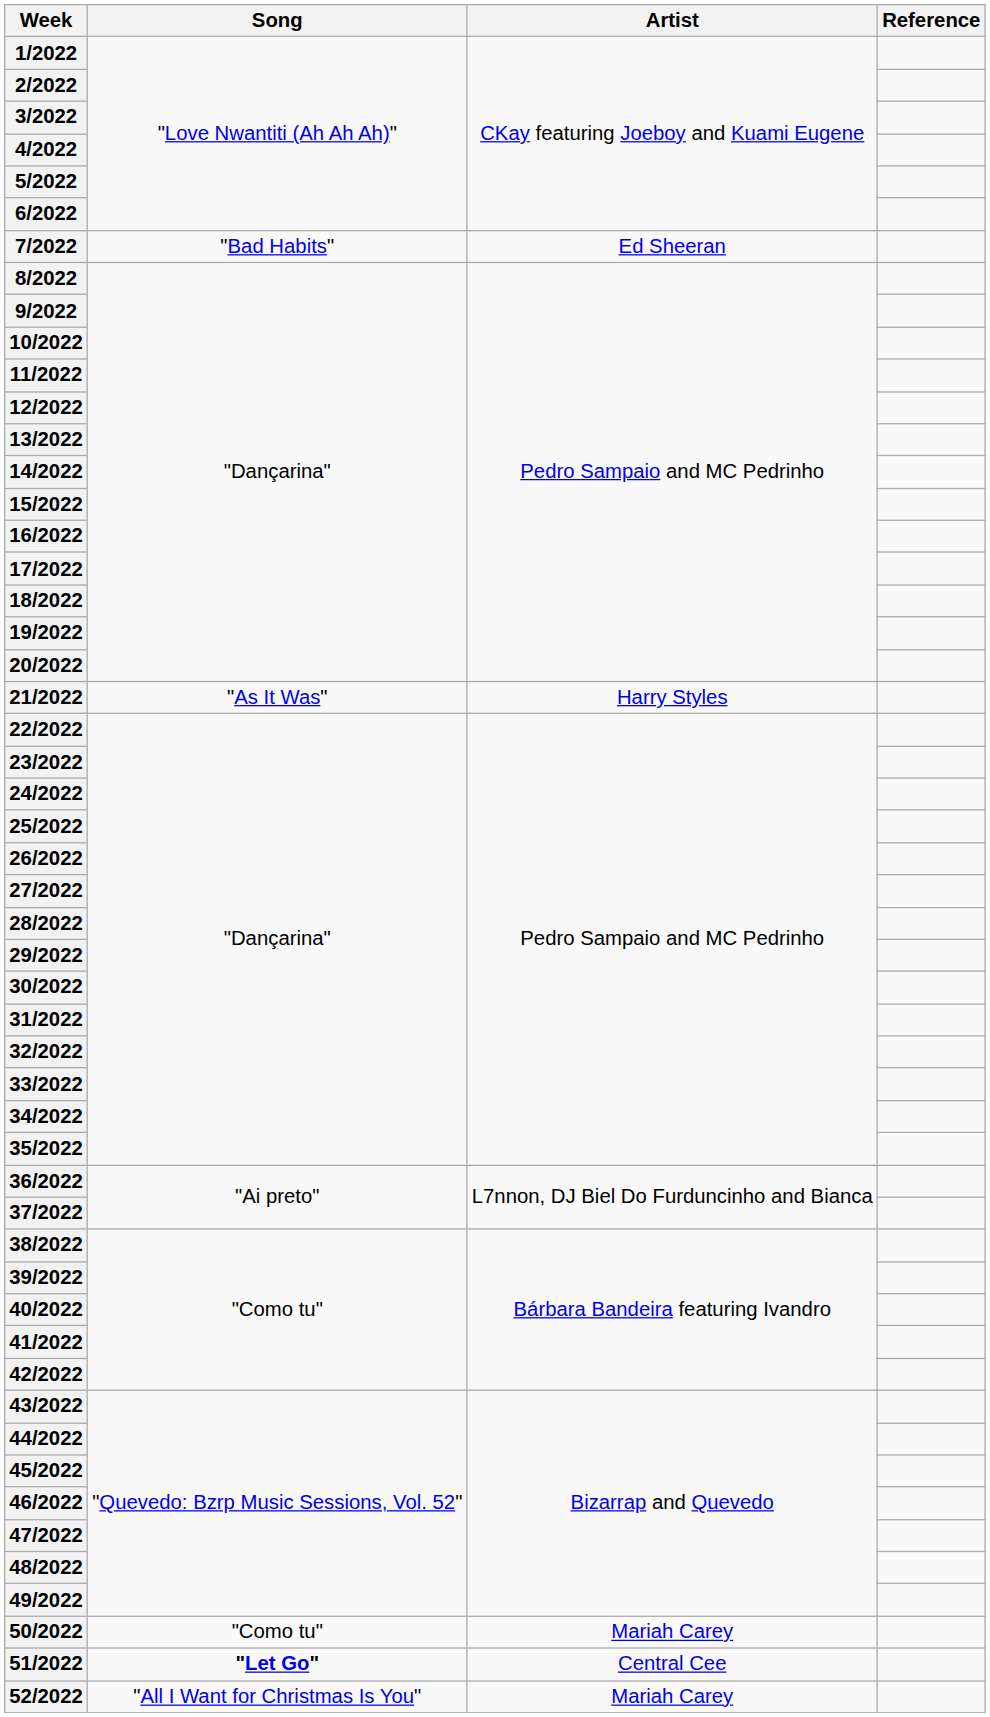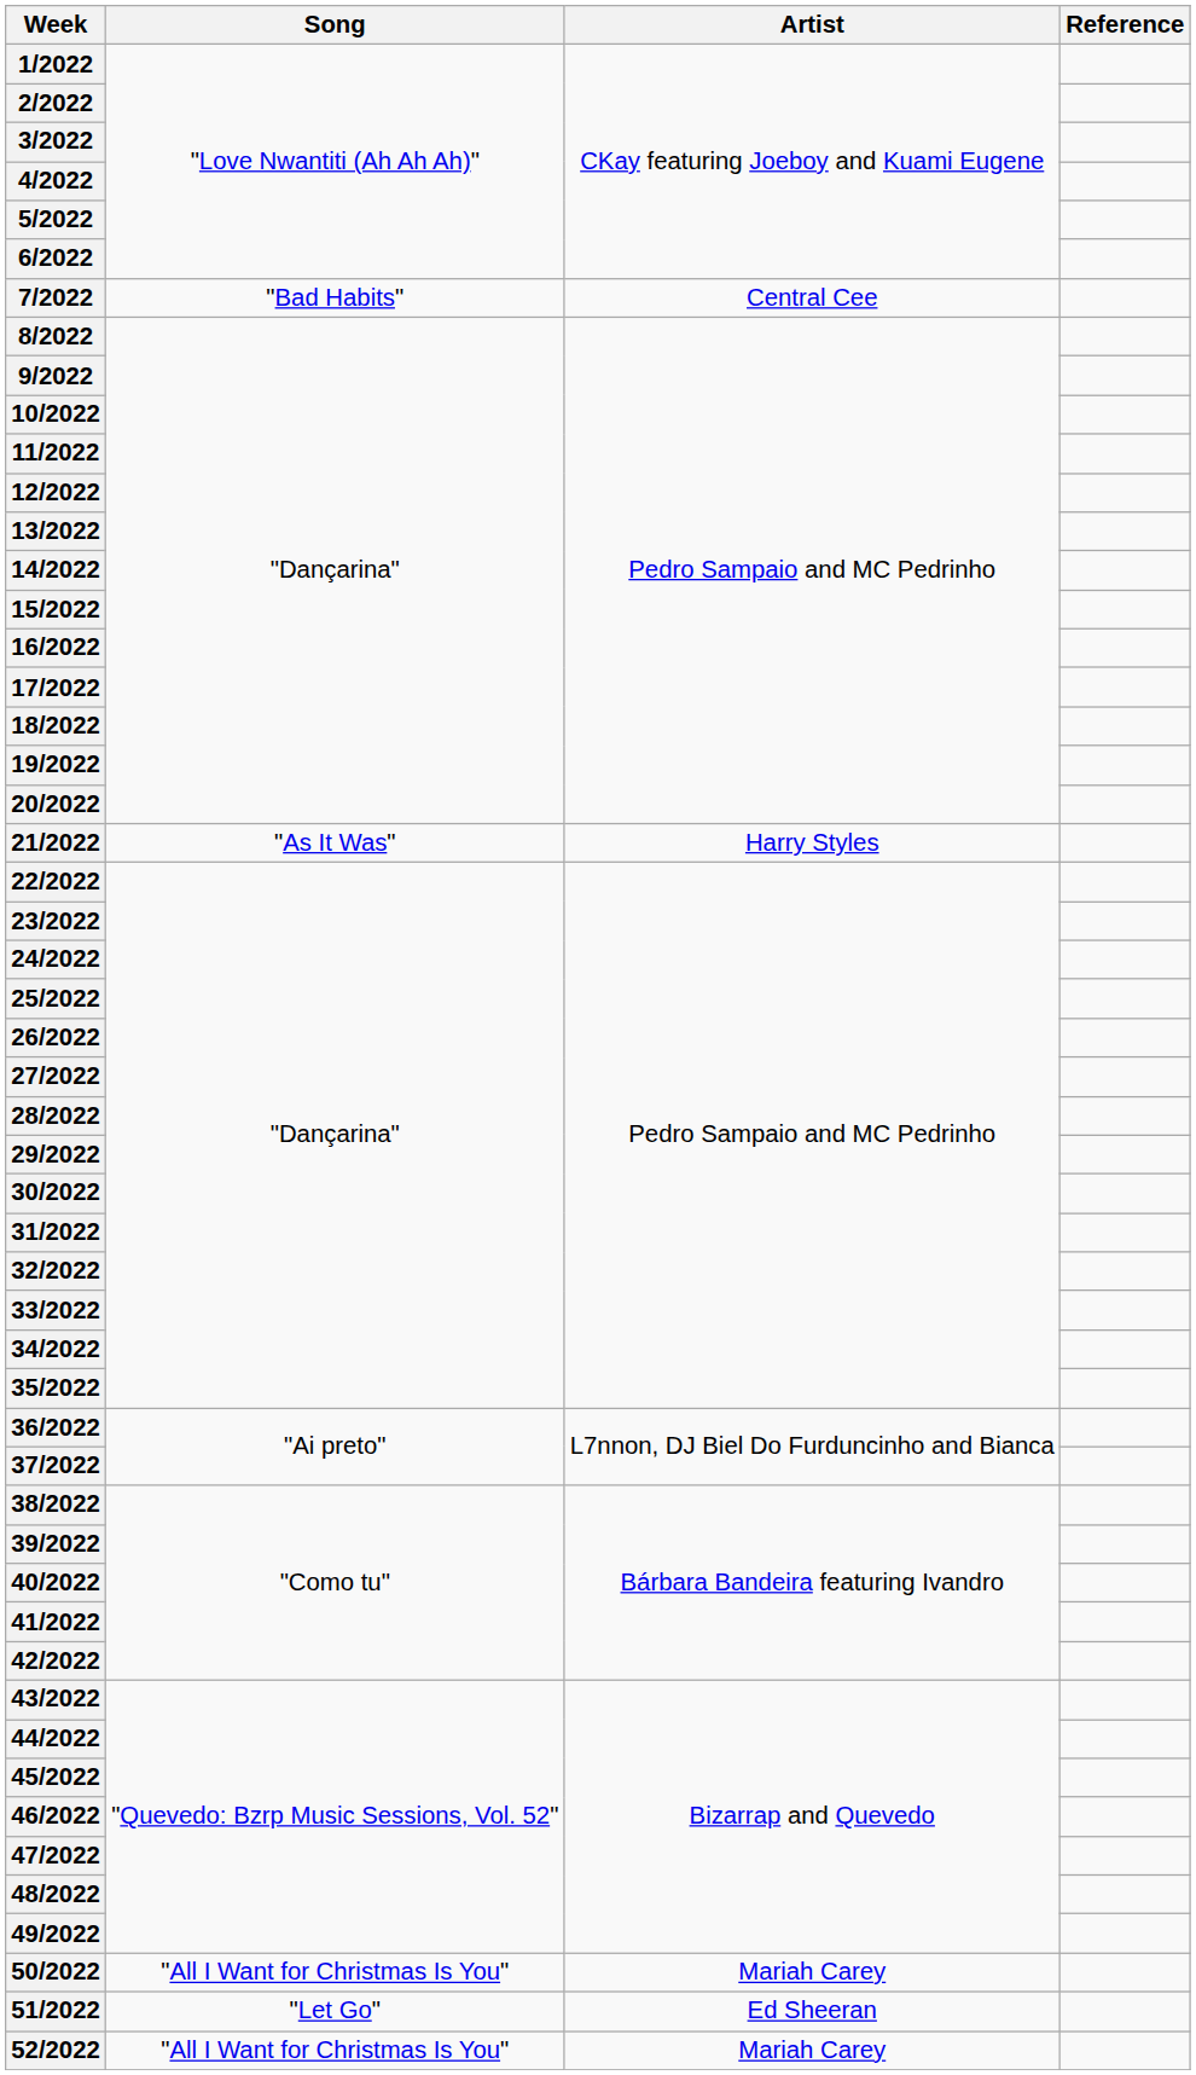7/2022 | Artist: Ed Sheeran -> Central Cee
50/2022 | Song: "Como tu" -> "All I Want for Christmas Is You"
51/2022 | Song: bold -> normal
51/2022 | Artist: Central Cee -> Ed Sheeran
